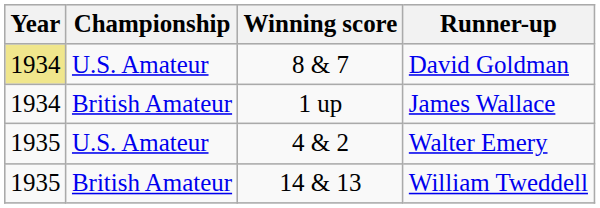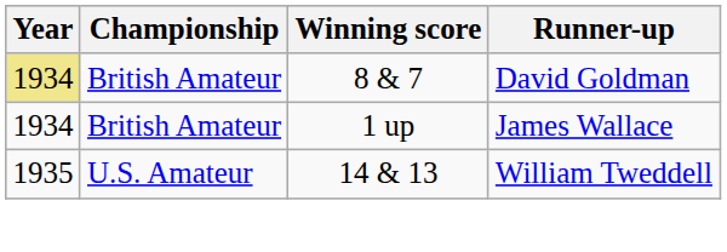David Goldman | Championship: U.S. Amateur -> British Amateur
- row: 1935 | U.S. Amateur | 4 & 2 | Walter Emery
William Tweddell | Championship: British Amateur -> U.S. Amateur
